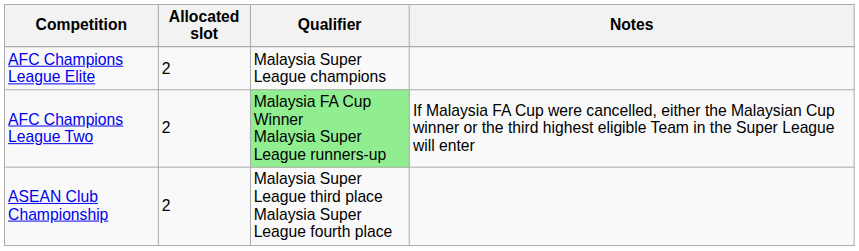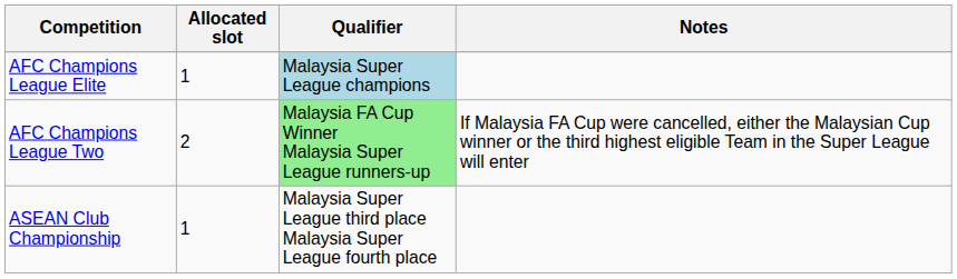AFC Champions League Elite | Allocated slot: 2 -> 1
AFC Champions League Elite | Qualifier: no background -> lightblue background
ASEAN Club Championship | Allocated slot: 2 -> 1
